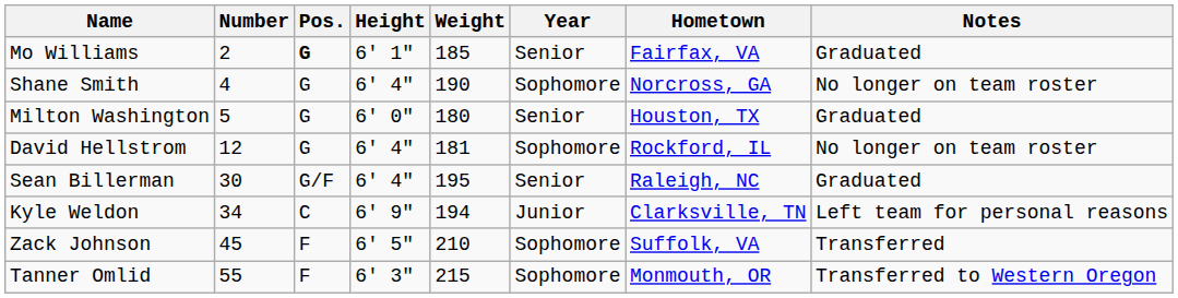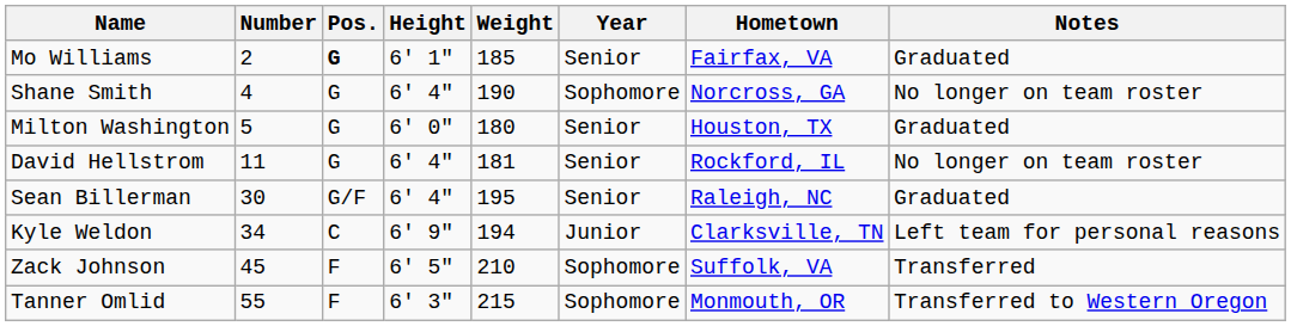David Hellstrom | Number: 12 -> 11
David Hellstrom | Year: Sophomore -> Senior
